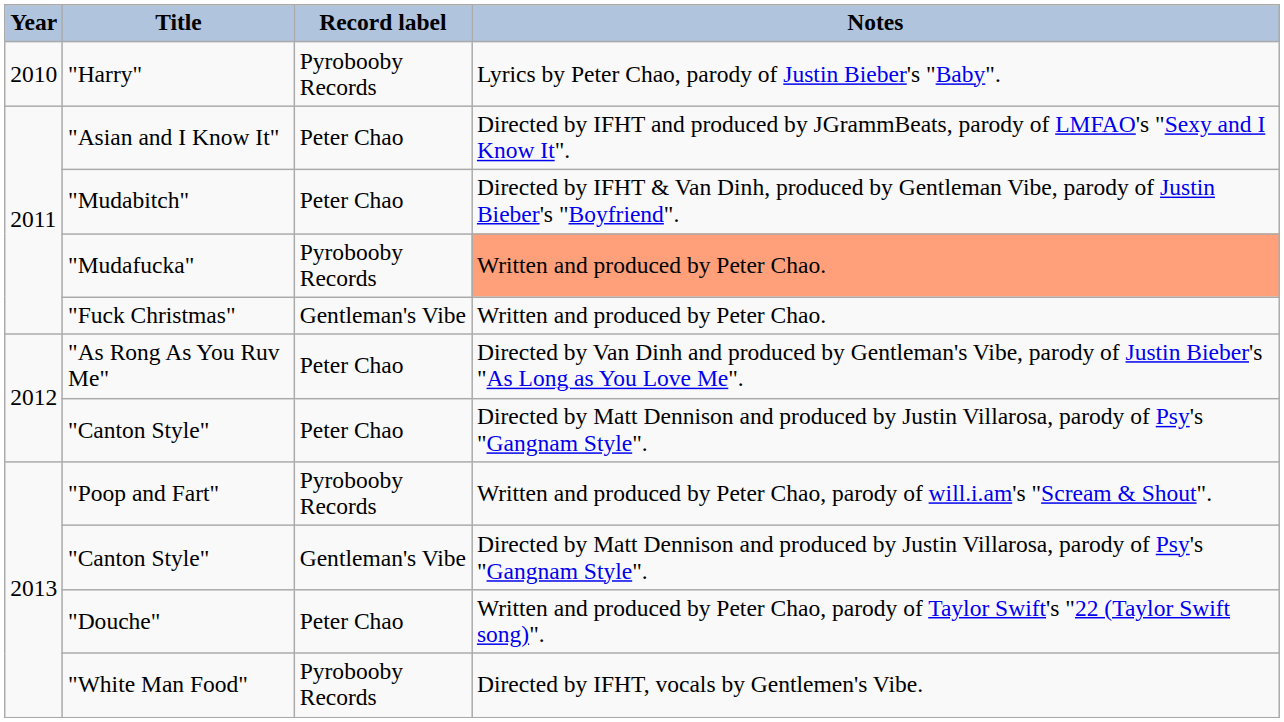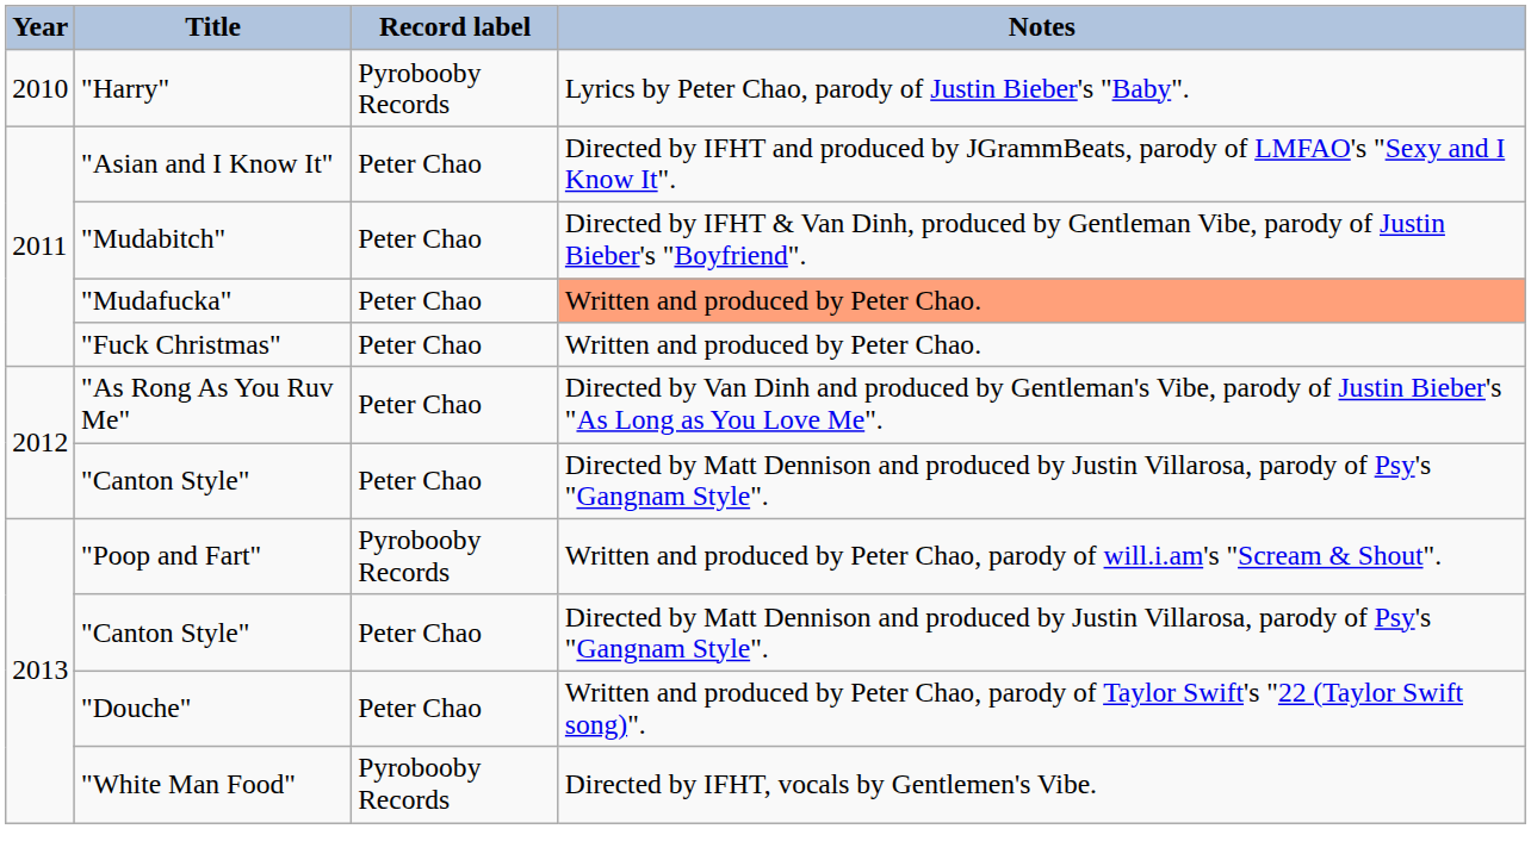"Mudafucka" | Record label: Pyrobooby Records -> Peter Chao
"Fuck Christmas" | Record label: Gentleman's Vibe -> Peter Chao
2013 / "Canton Style" | Record label: Gentleman's Vibe -> Peter Chao
